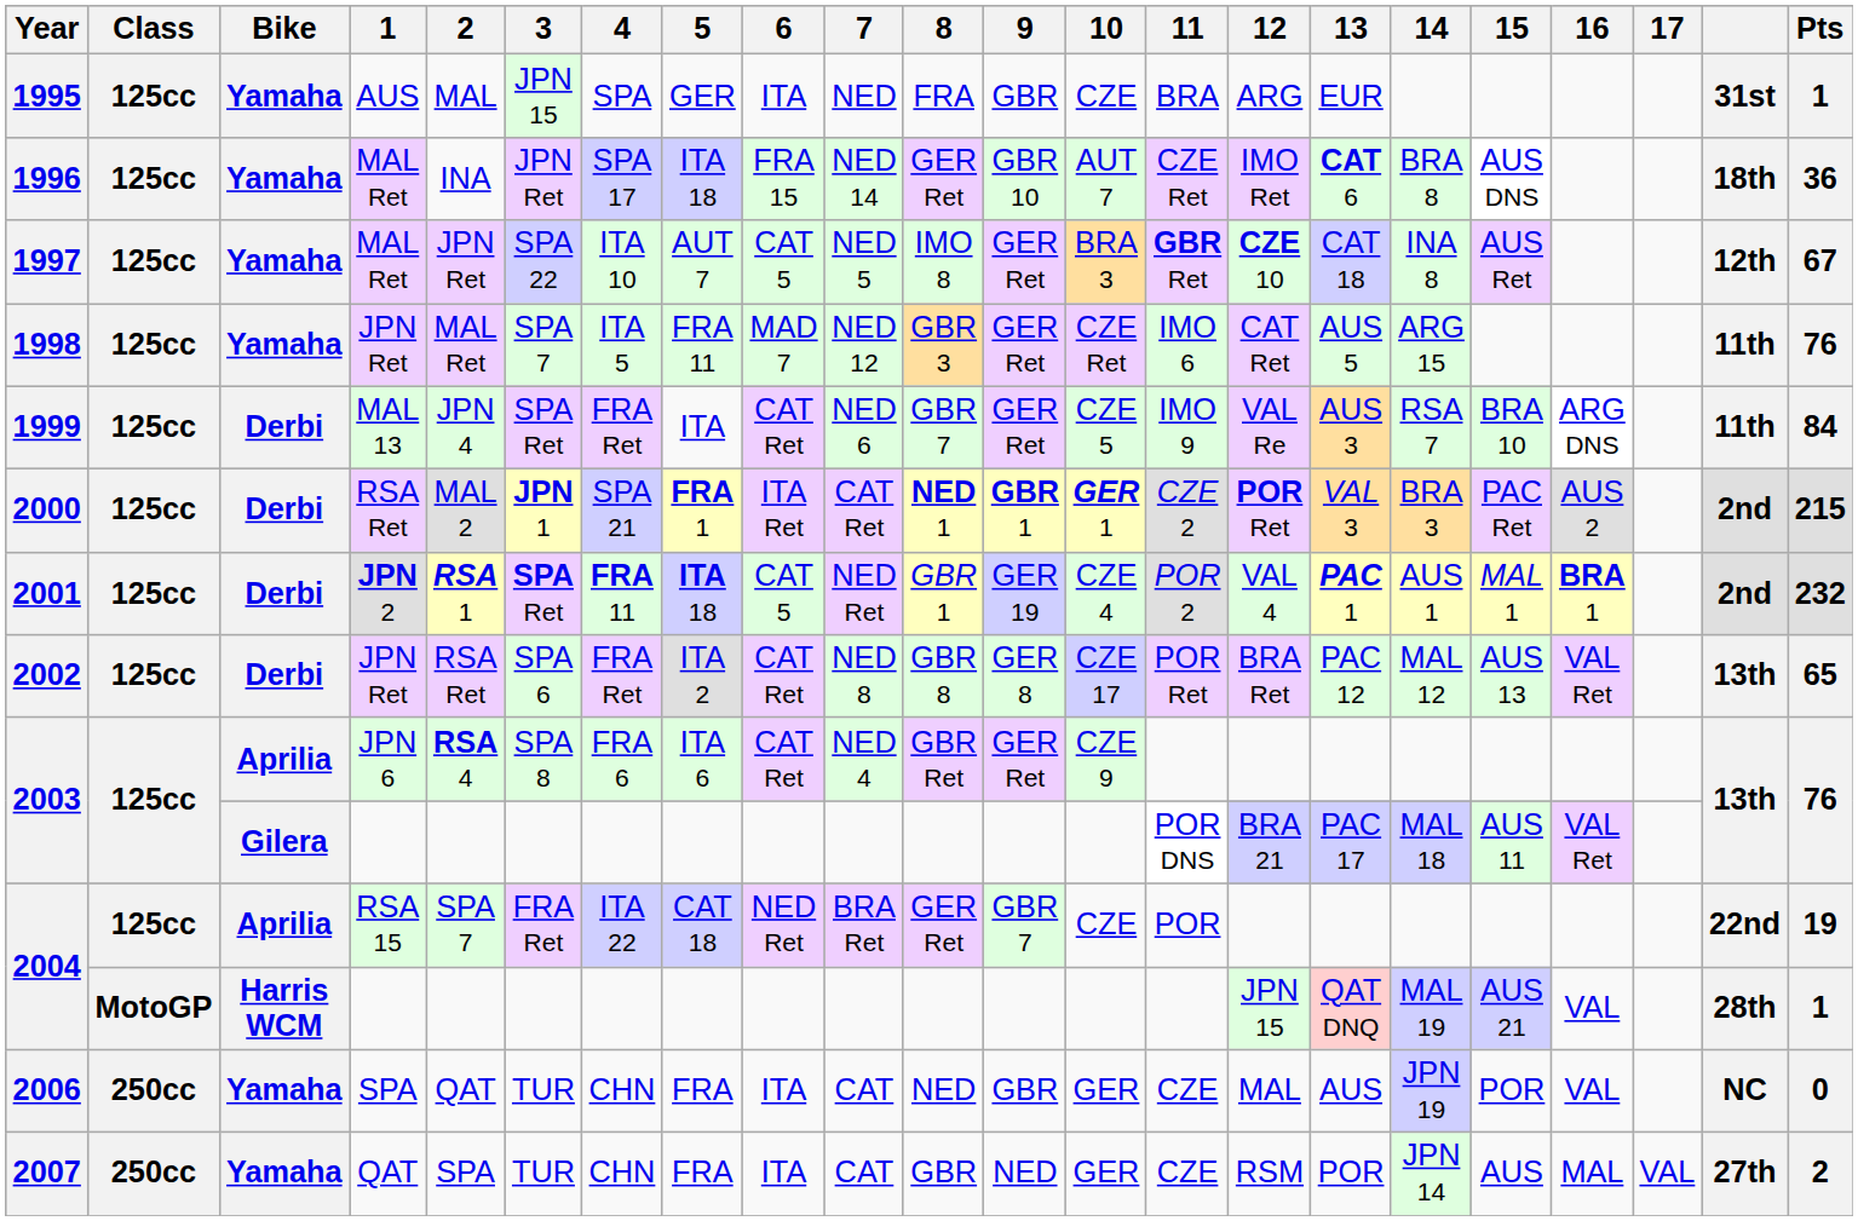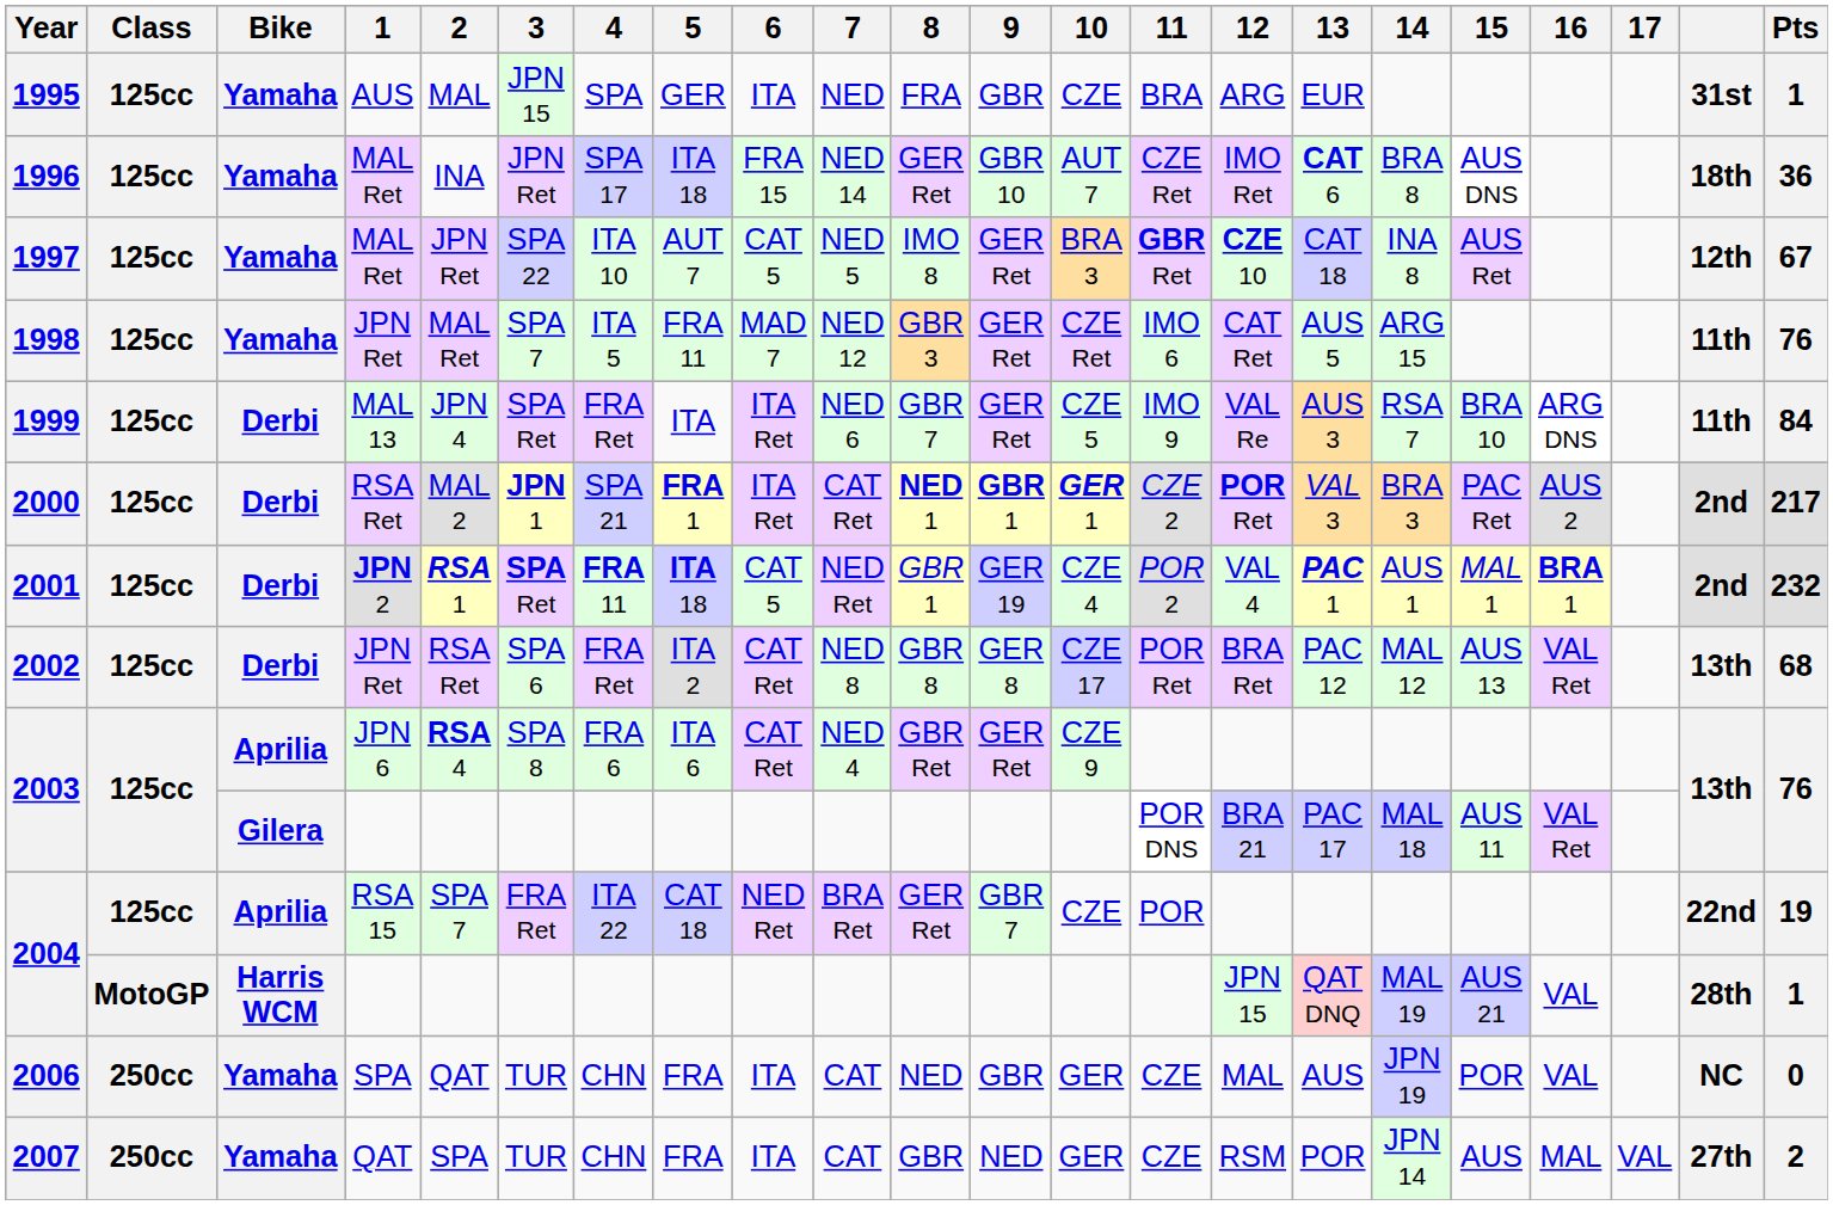1999 | 6: CAT Ret -> ITA Ret
2000 | Pts: 215 -> 217
2002 | Pts: 65 -> 68
